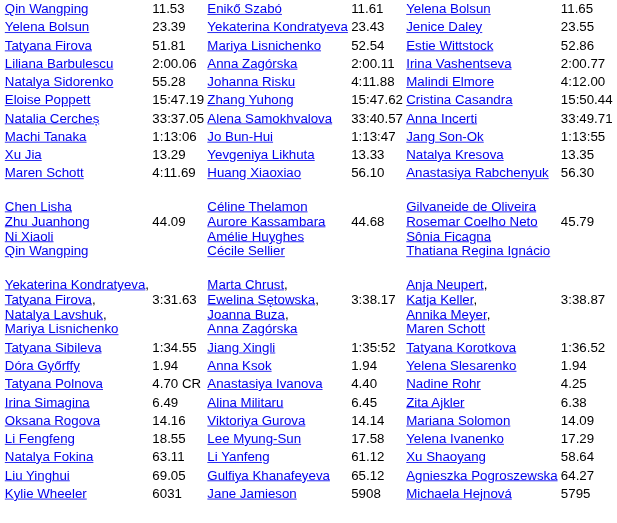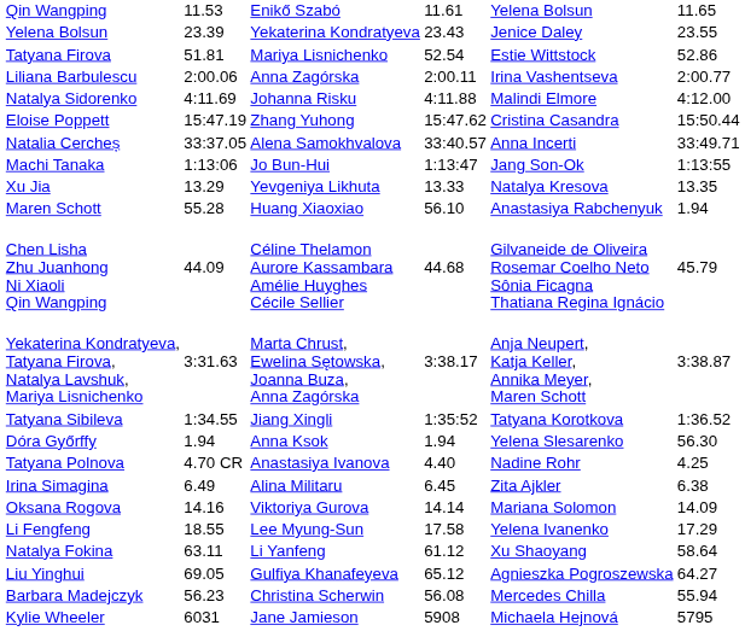Natalya Sidorenko | column 3: 55.28 -> 4:11.69
Maren Schott | column 3: 4:11.69 -> 55.28
Maren Schott | column 7: 56.30 -> 1.94
Dóra Győrffy | column 7: 1.94 -> 56.30
+ row: Barbara Madejczyk | 56.23 | Christina Scherwin | 56.08 | Mercedes Chilla | 55.94
